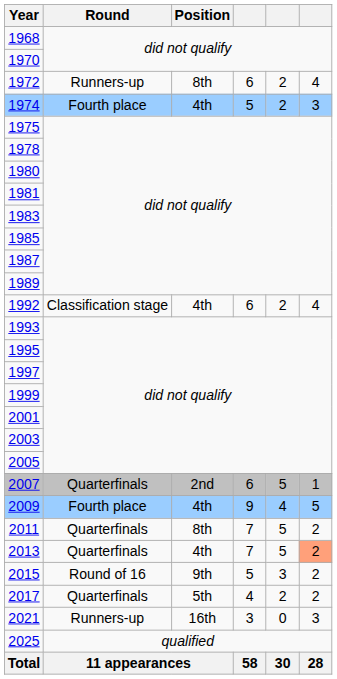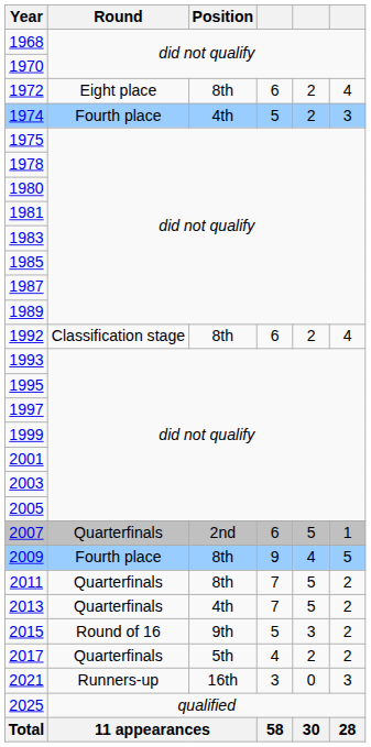1972 | Round: Runners-up -> Eight place
1992 | Position: 4th -> 8th
2009 | Position: 4th -> 8th
2013 | column 6: lightsalmon background -> no background
